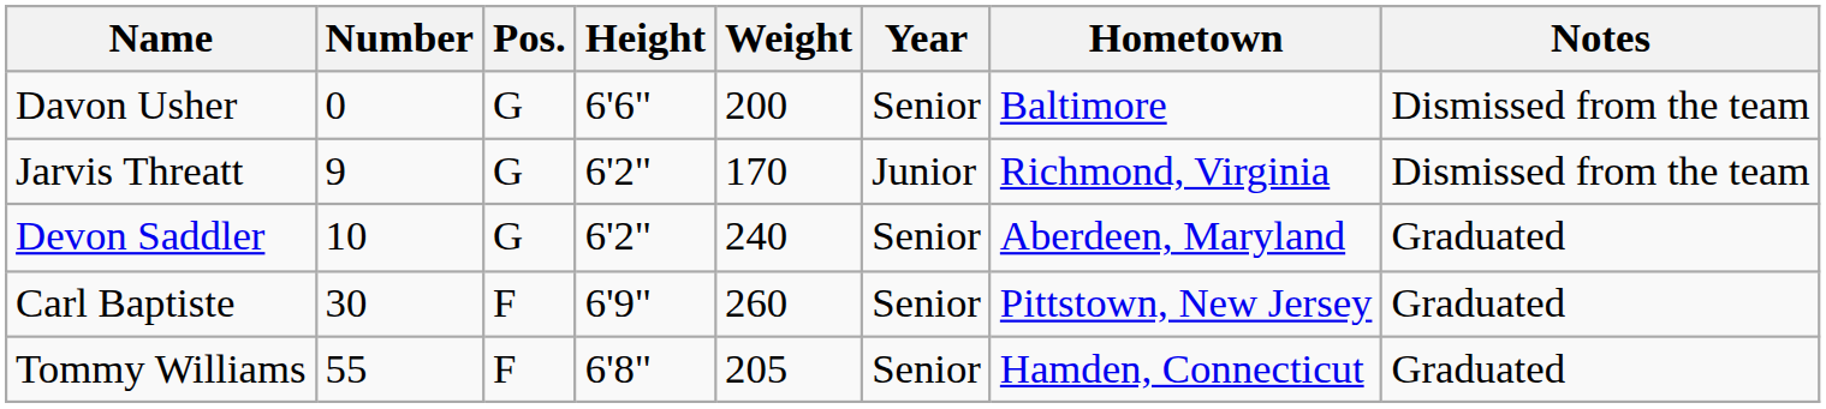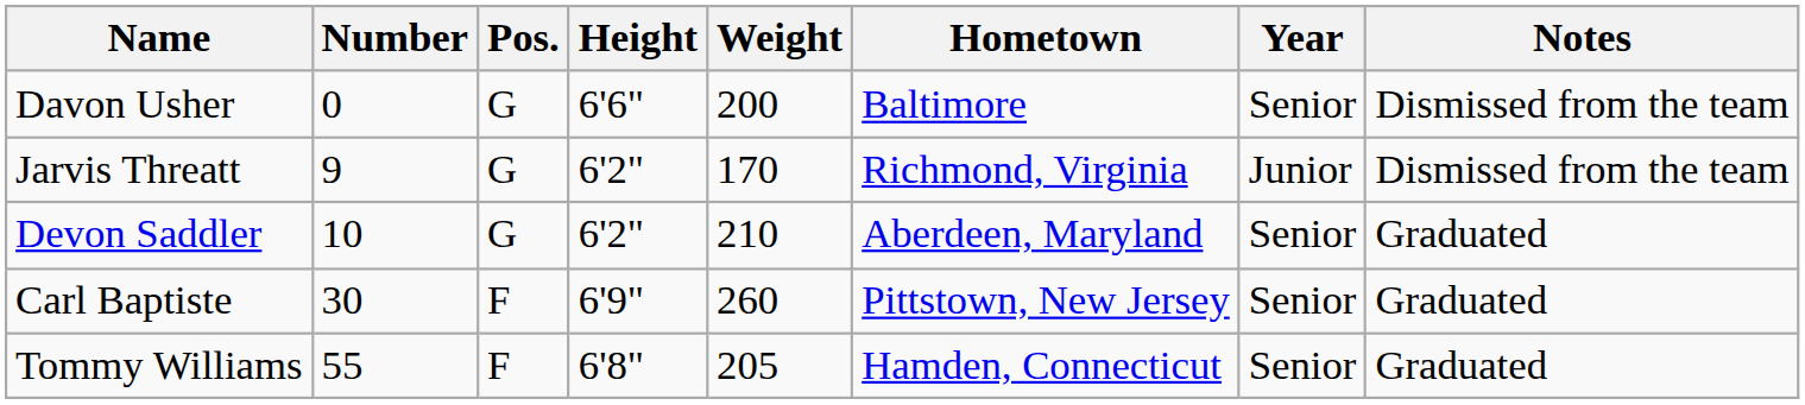columns swapped: Year <-> Hometown
Devon Saddler | Weight: 240 -> 210
